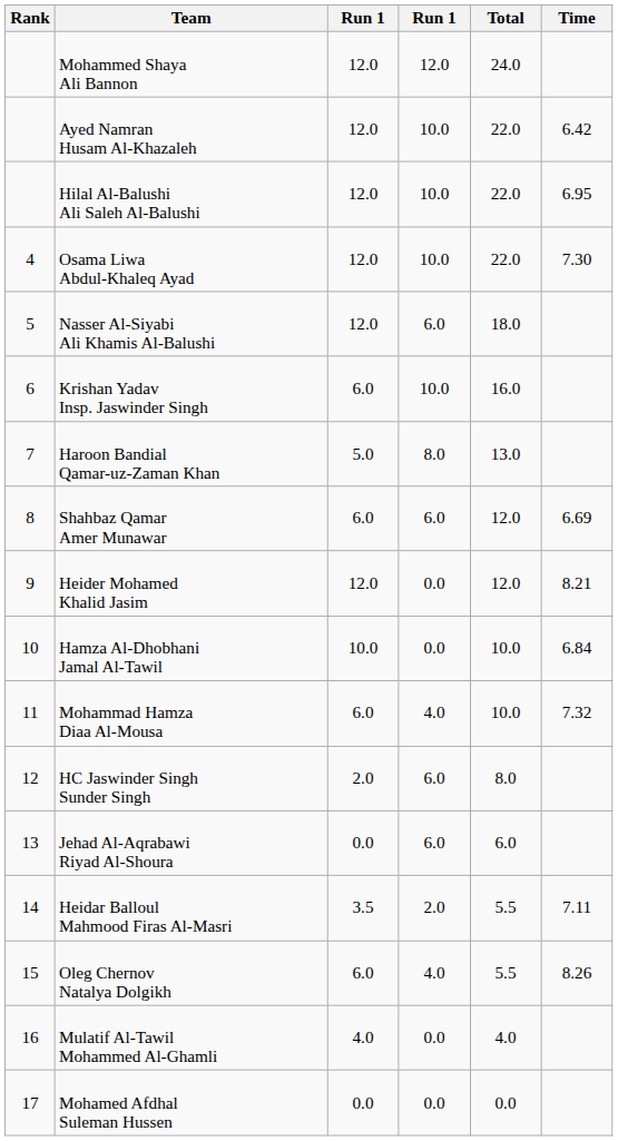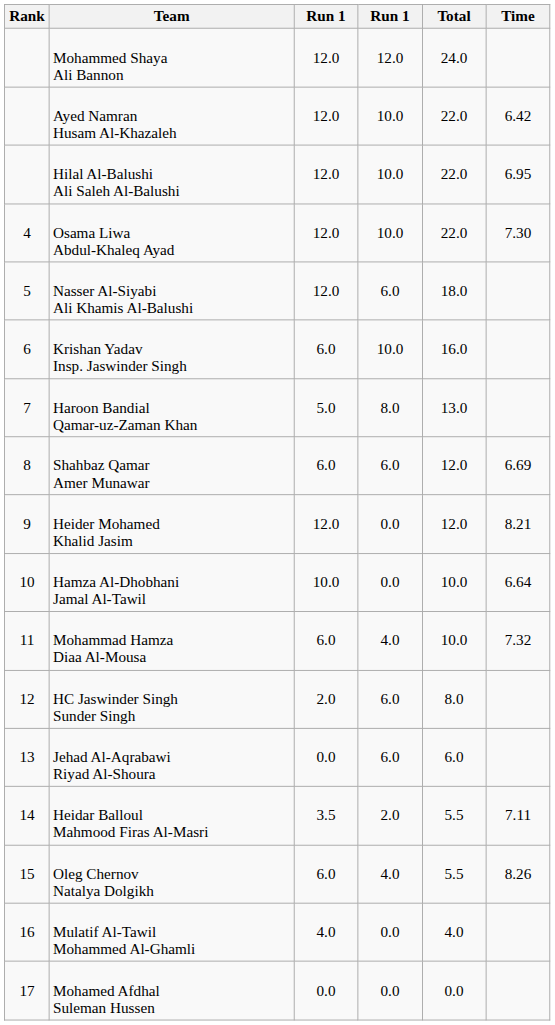Hamza Al-Dhobhani Jamal Al-Tawil | Time: 6.84 -> 6.64
